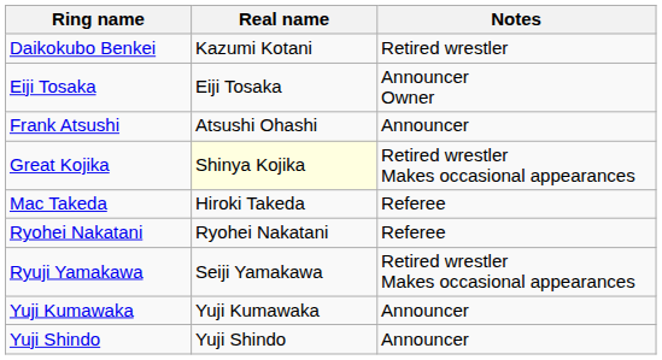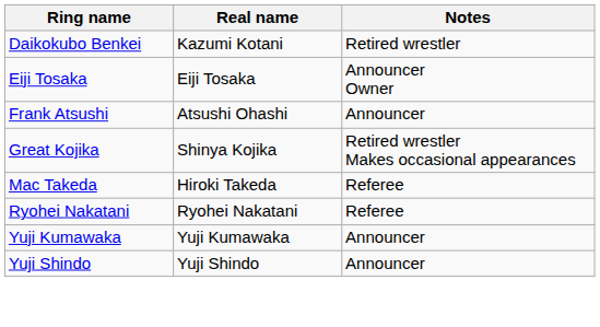Great Kojika | Real name: lightyellow background -> no background
- row: Ryuji Yamakawa | Seiji Yamakawa | Retired wrestler Makes occasional appearances
